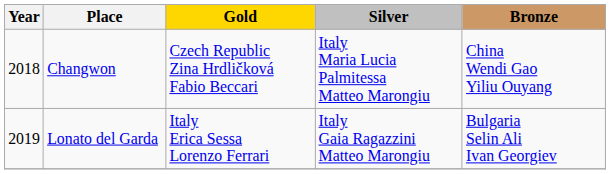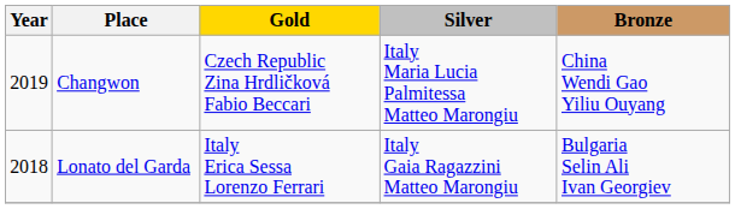Changwon | Year: 2018 -> 2019
Lonato del Garda | Year: 2019 -> 2018
